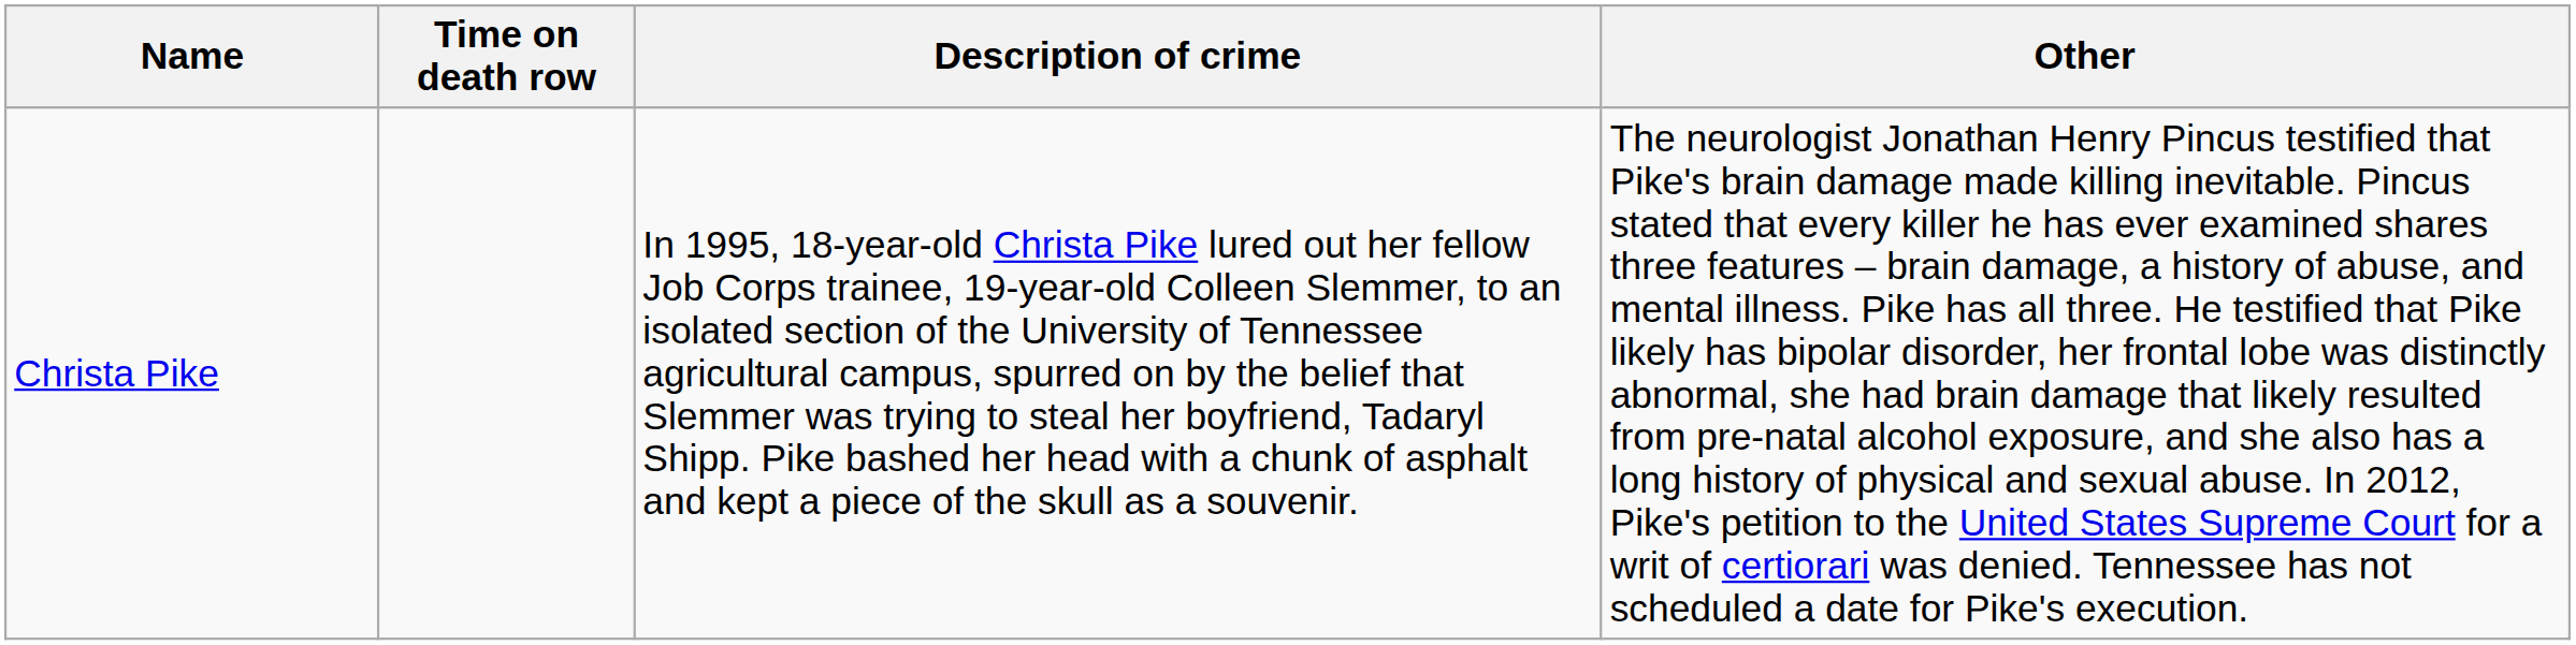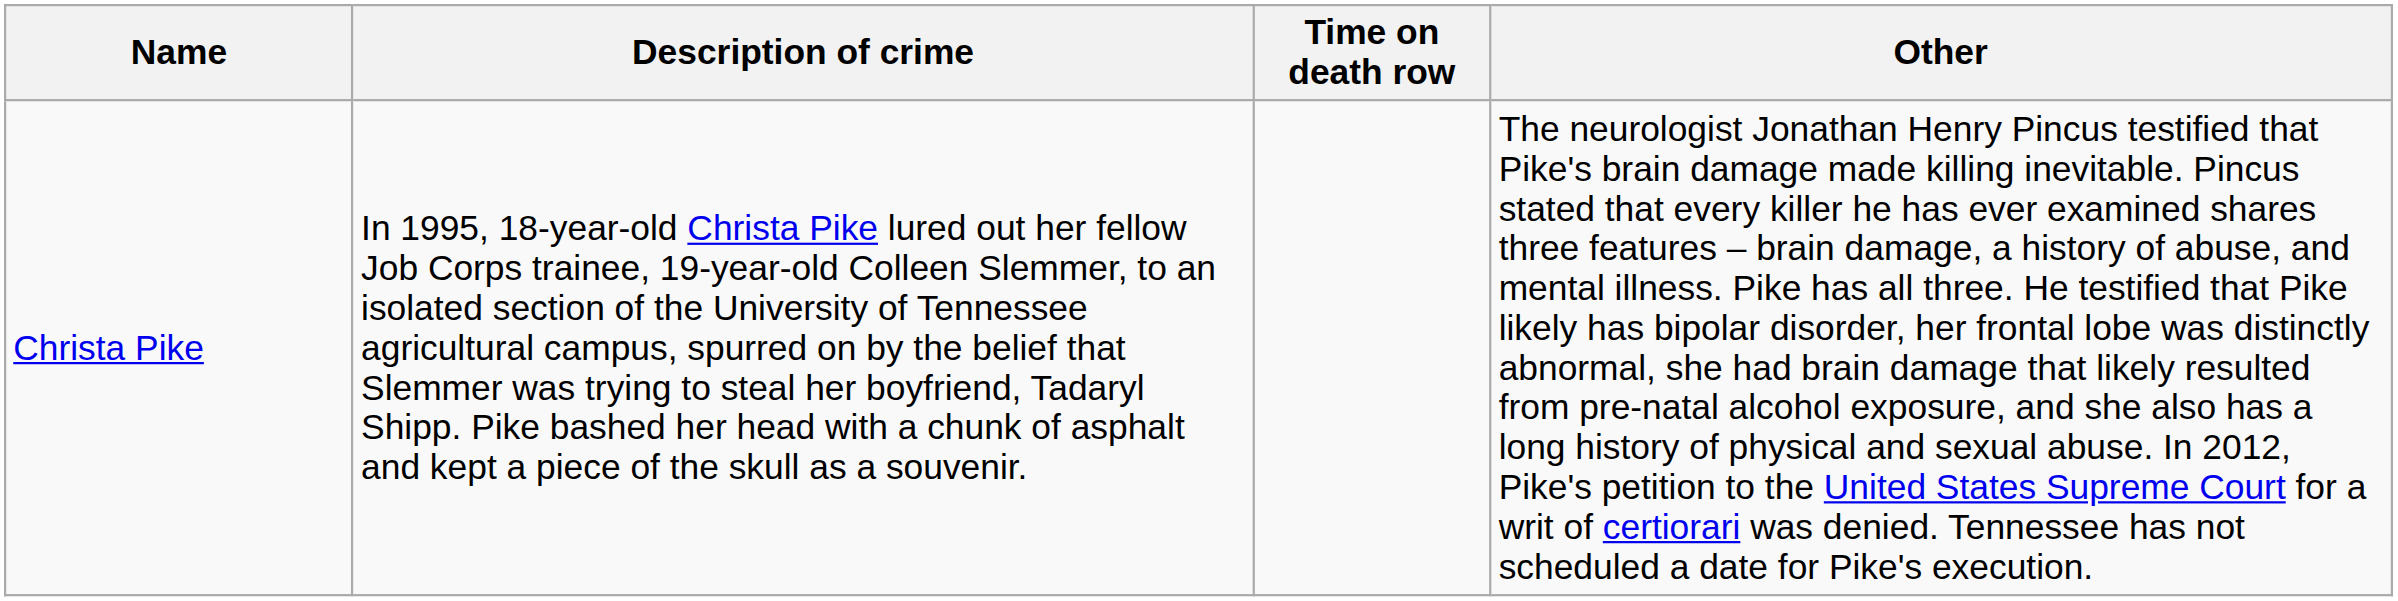columns swapped: Description of crime <-> Time on death row
